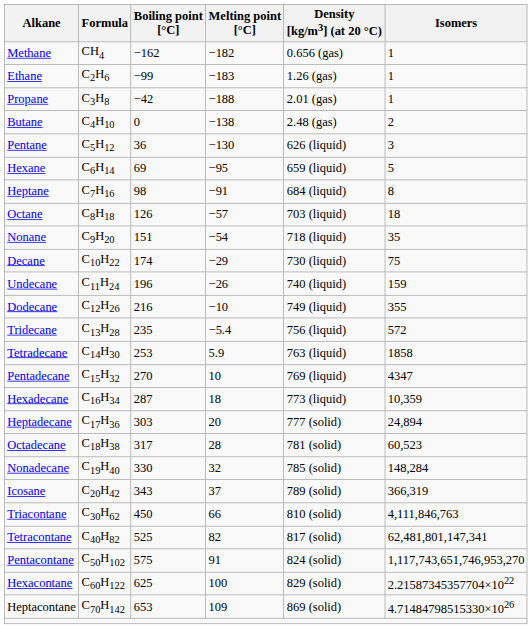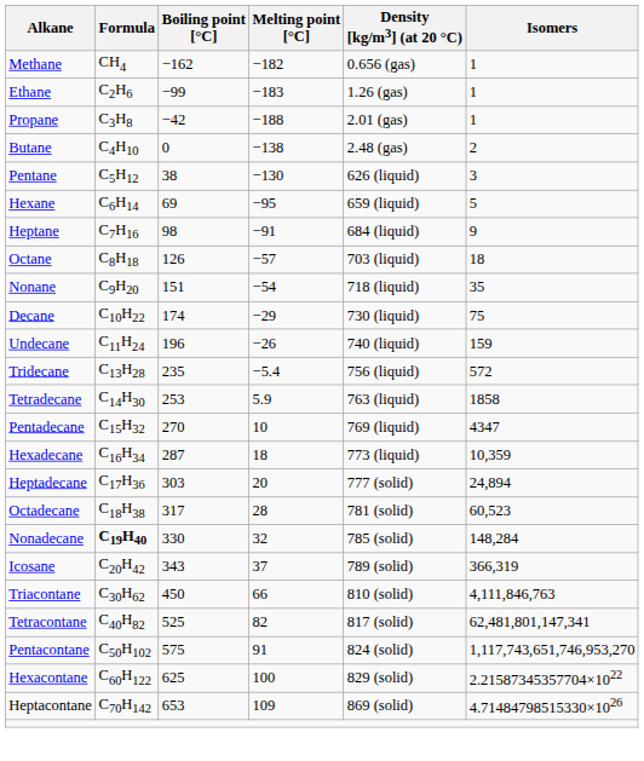Pentane | Boiling point [°C]: 36 -> 38
Heptane | Isomers: 8 -> 9
- row: Dodecane | C12H26 | 216 | −10 | 749 (liquid) | 355
Nonadecane | Formula: normal -> bold
